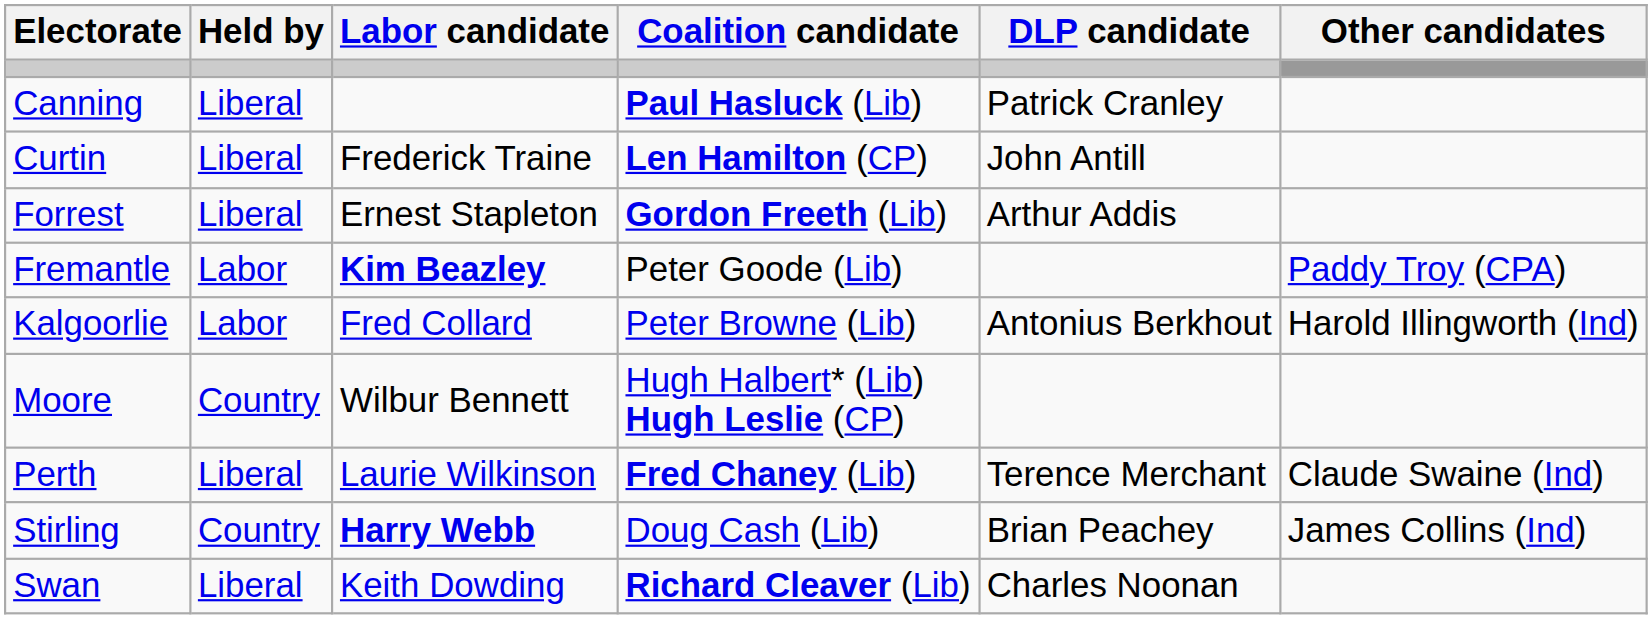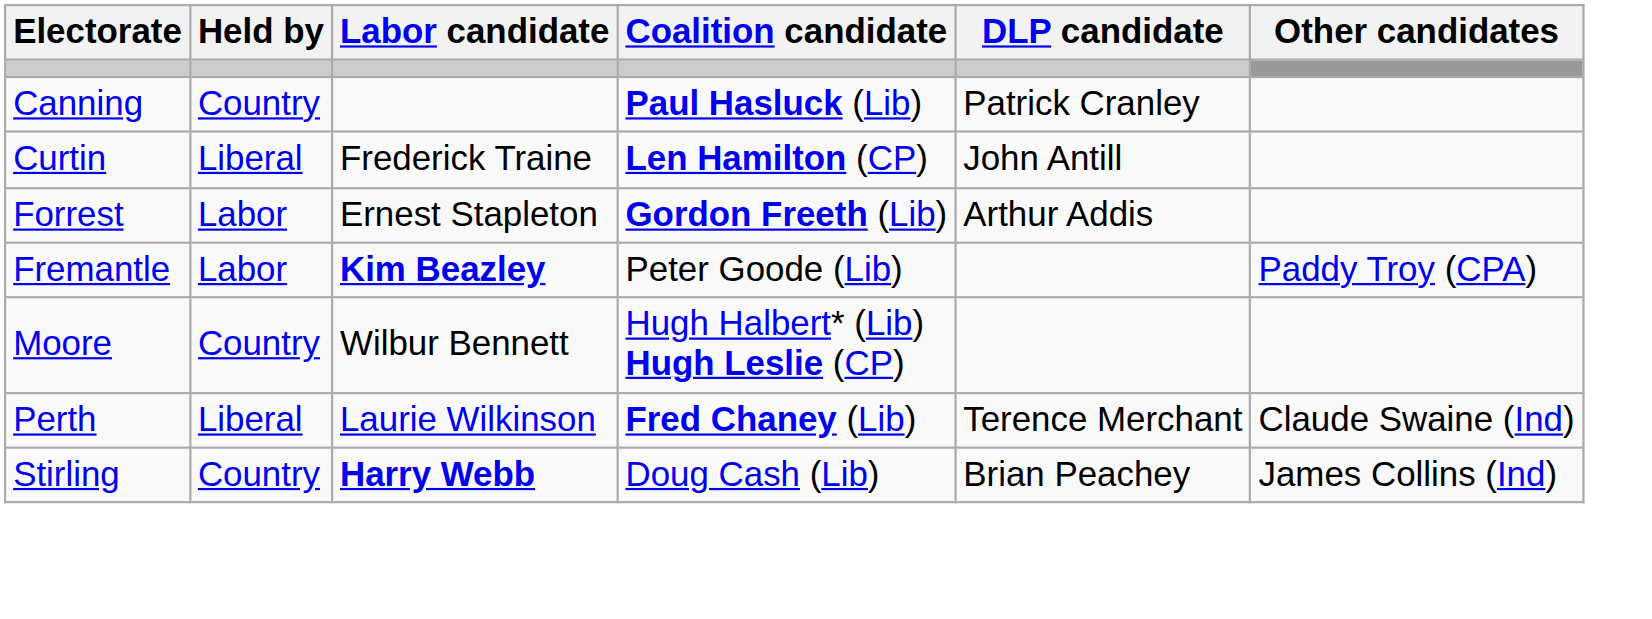Canning | Held by: Liberal -> Country
Forrest | Held by: Liberal -> Labor
- row: Kalgoorlie | Labor | Fred Collard | Peter Browne (Lib) | Antonius Berkhout | Harold Illingworth (Ind)
- row: Swan | Liberal | Keith Dowding | Richard Cleaver (Lib) | Charles Noonan
